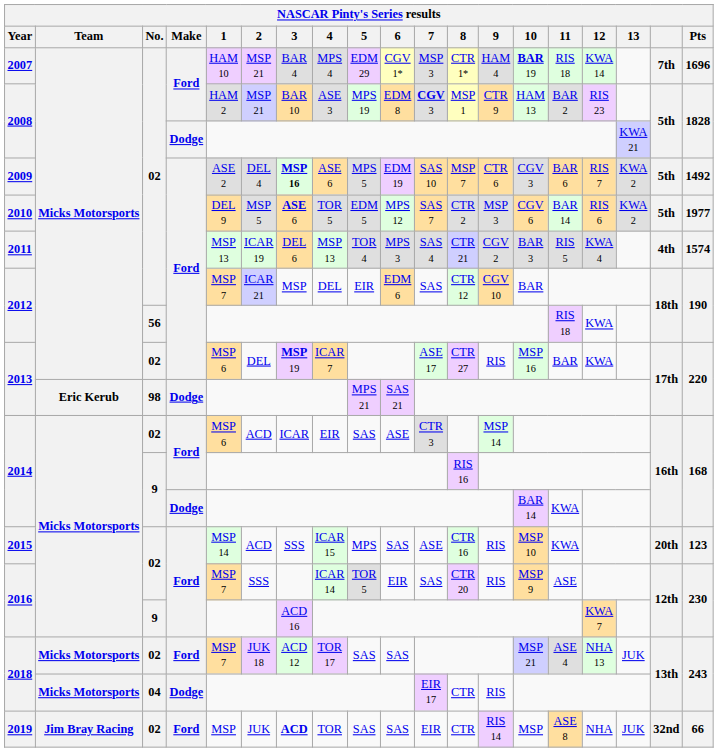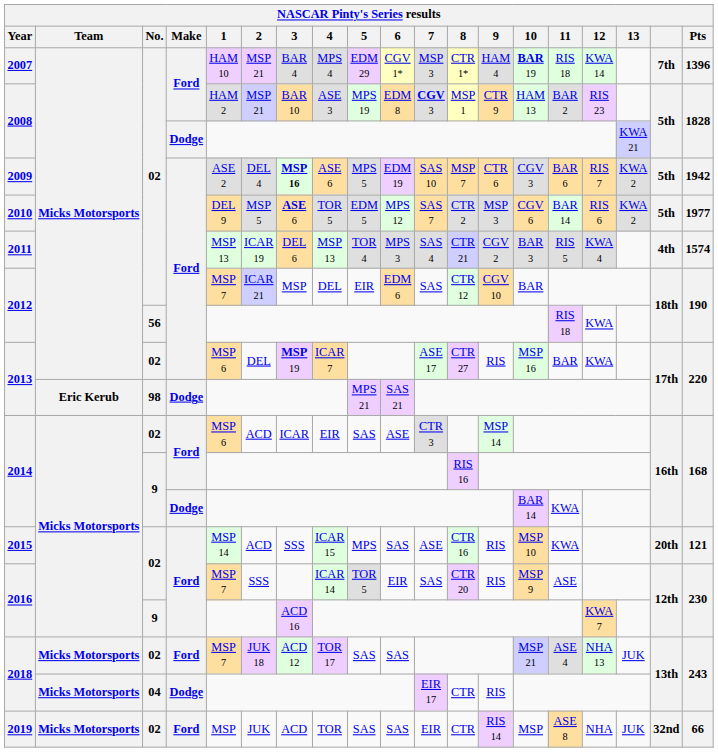2007 | Pts: 1696 -> 1396
2009 | Pts: 1492 -> 1942
2015 | Pts: 123 -> 121
2019 | Team: Jim Bray Racing -> Micks Motorsports
2019 | 3: bold -> normal
